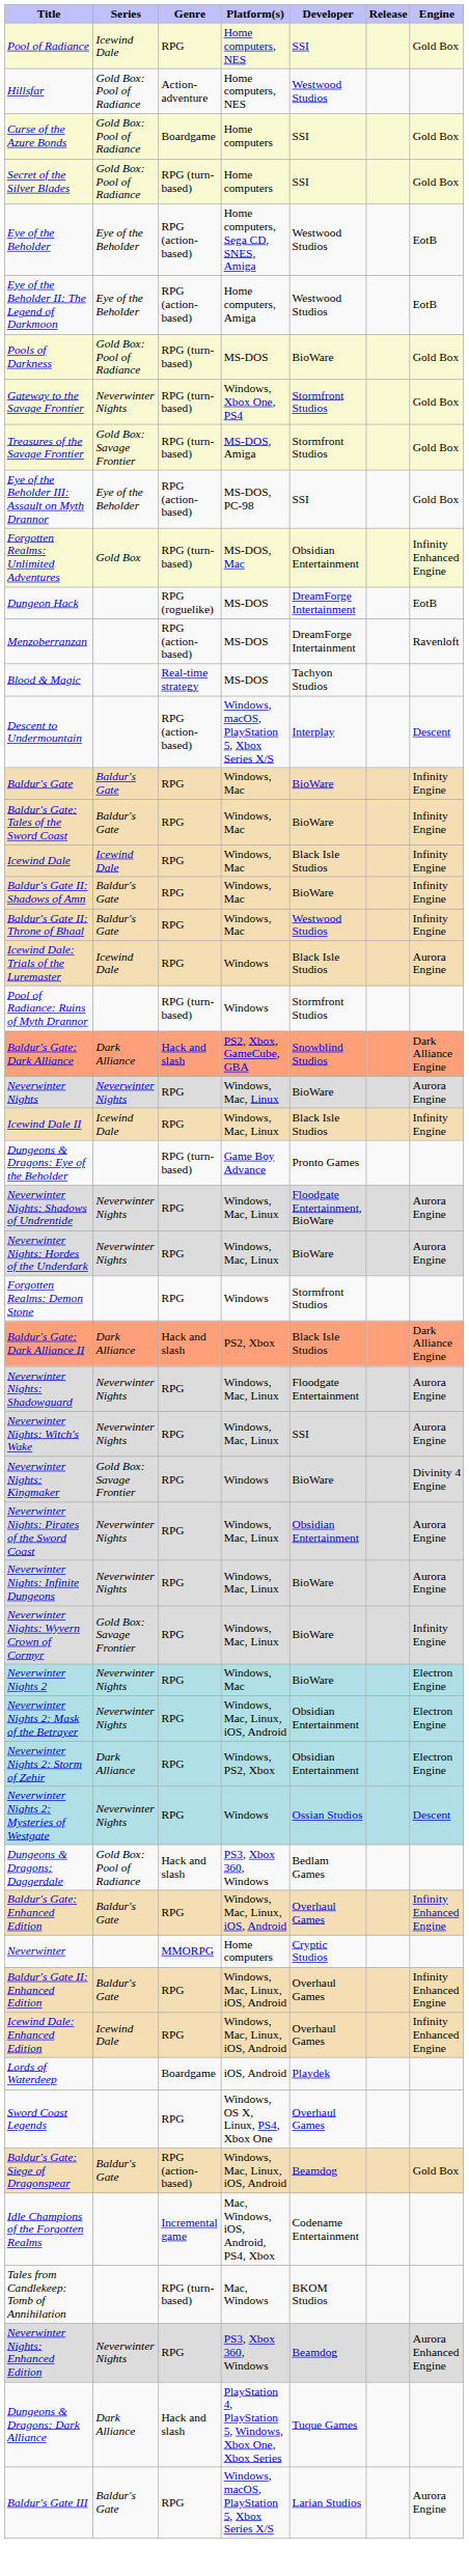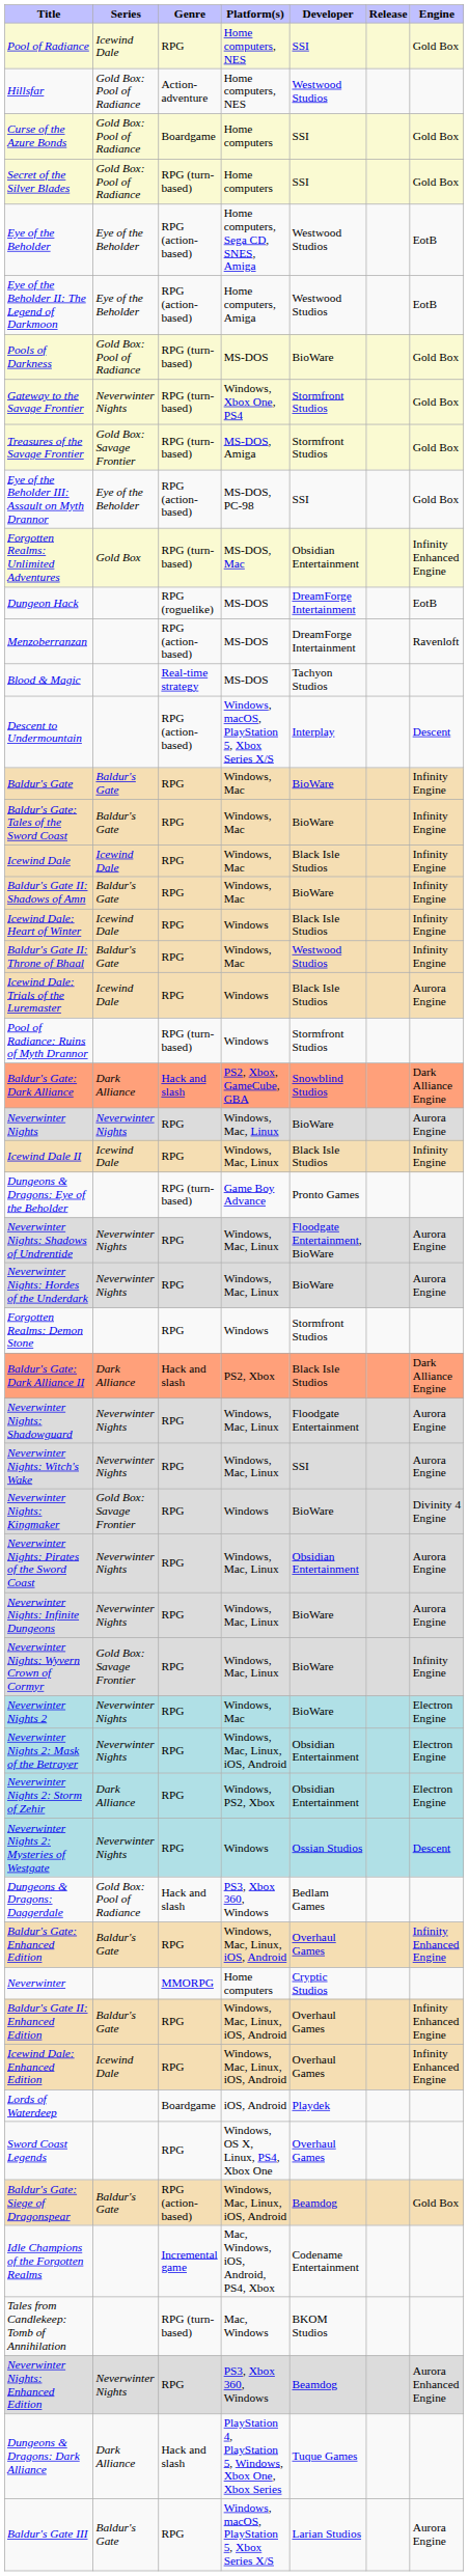+ row: Icewind Dale: Heart of Winter | Icewind Dale | RPG | Windows | Black Isle Studios | Infinity Engine
